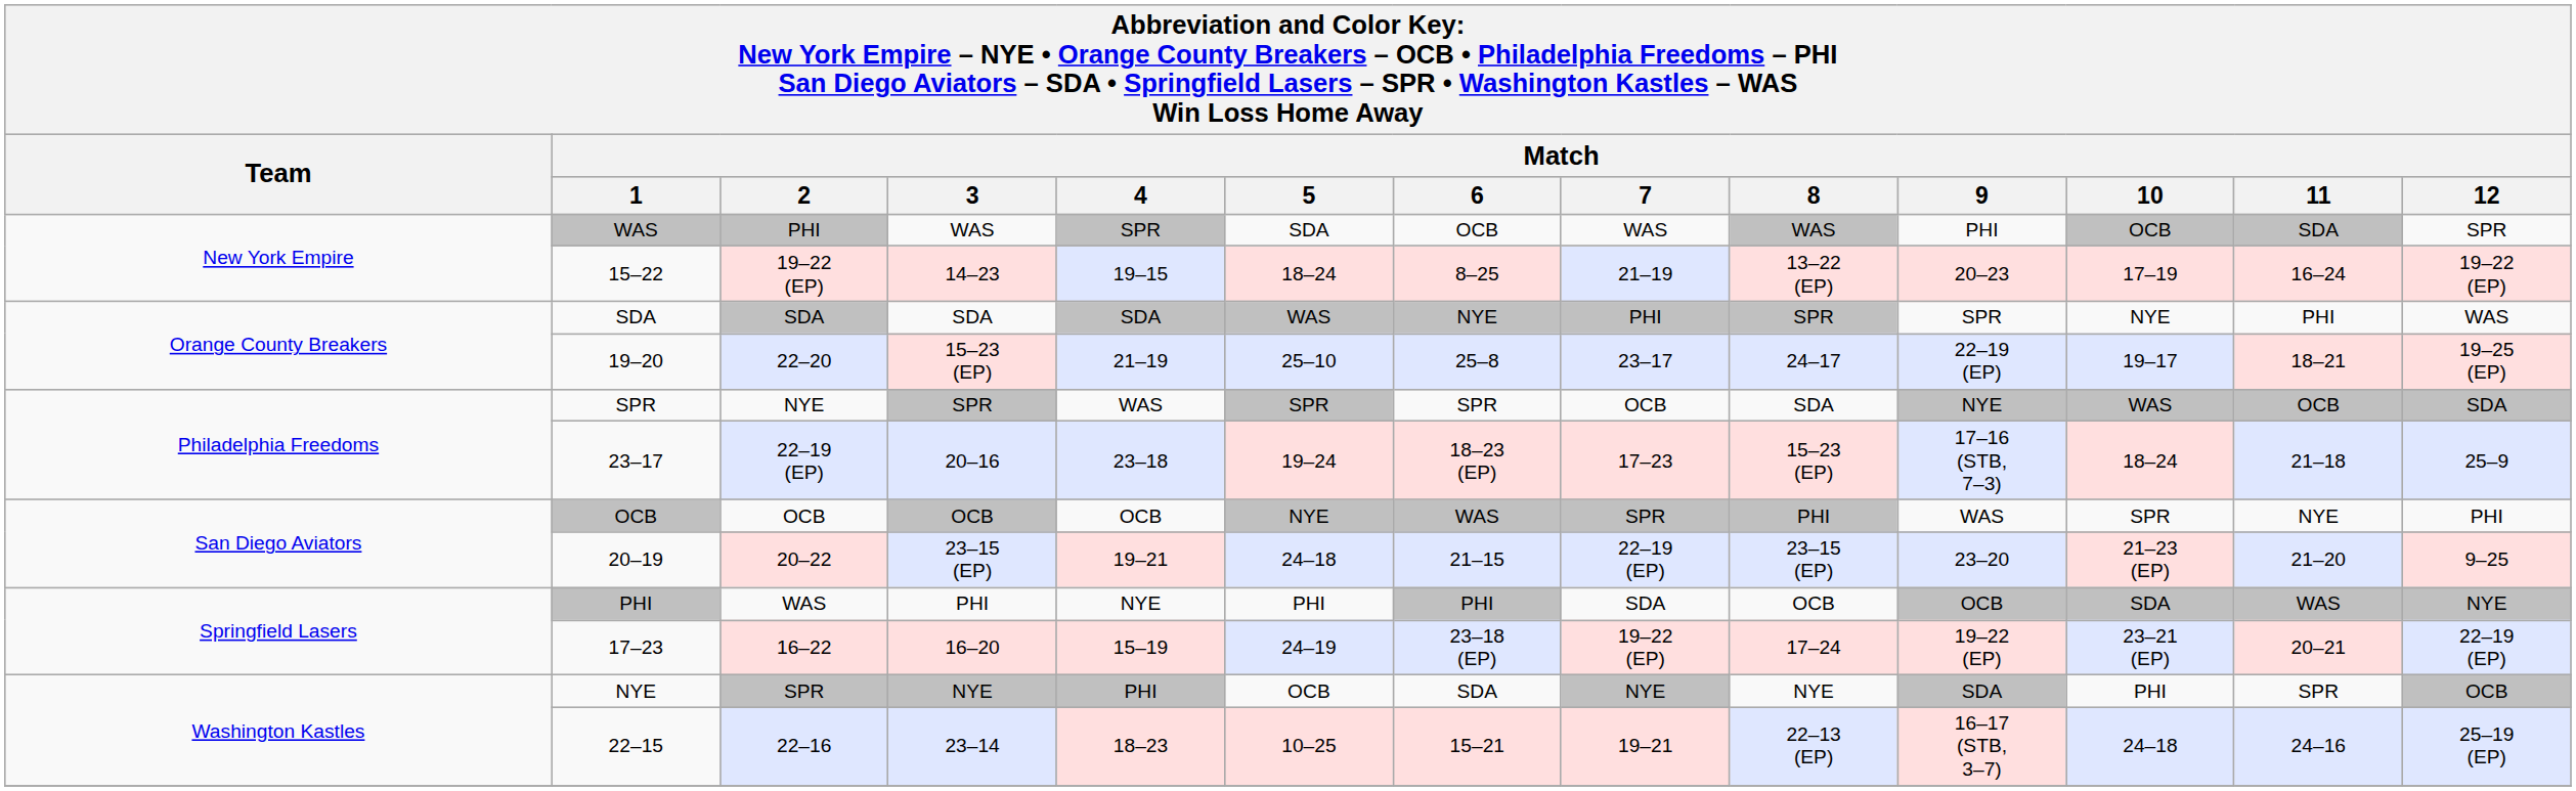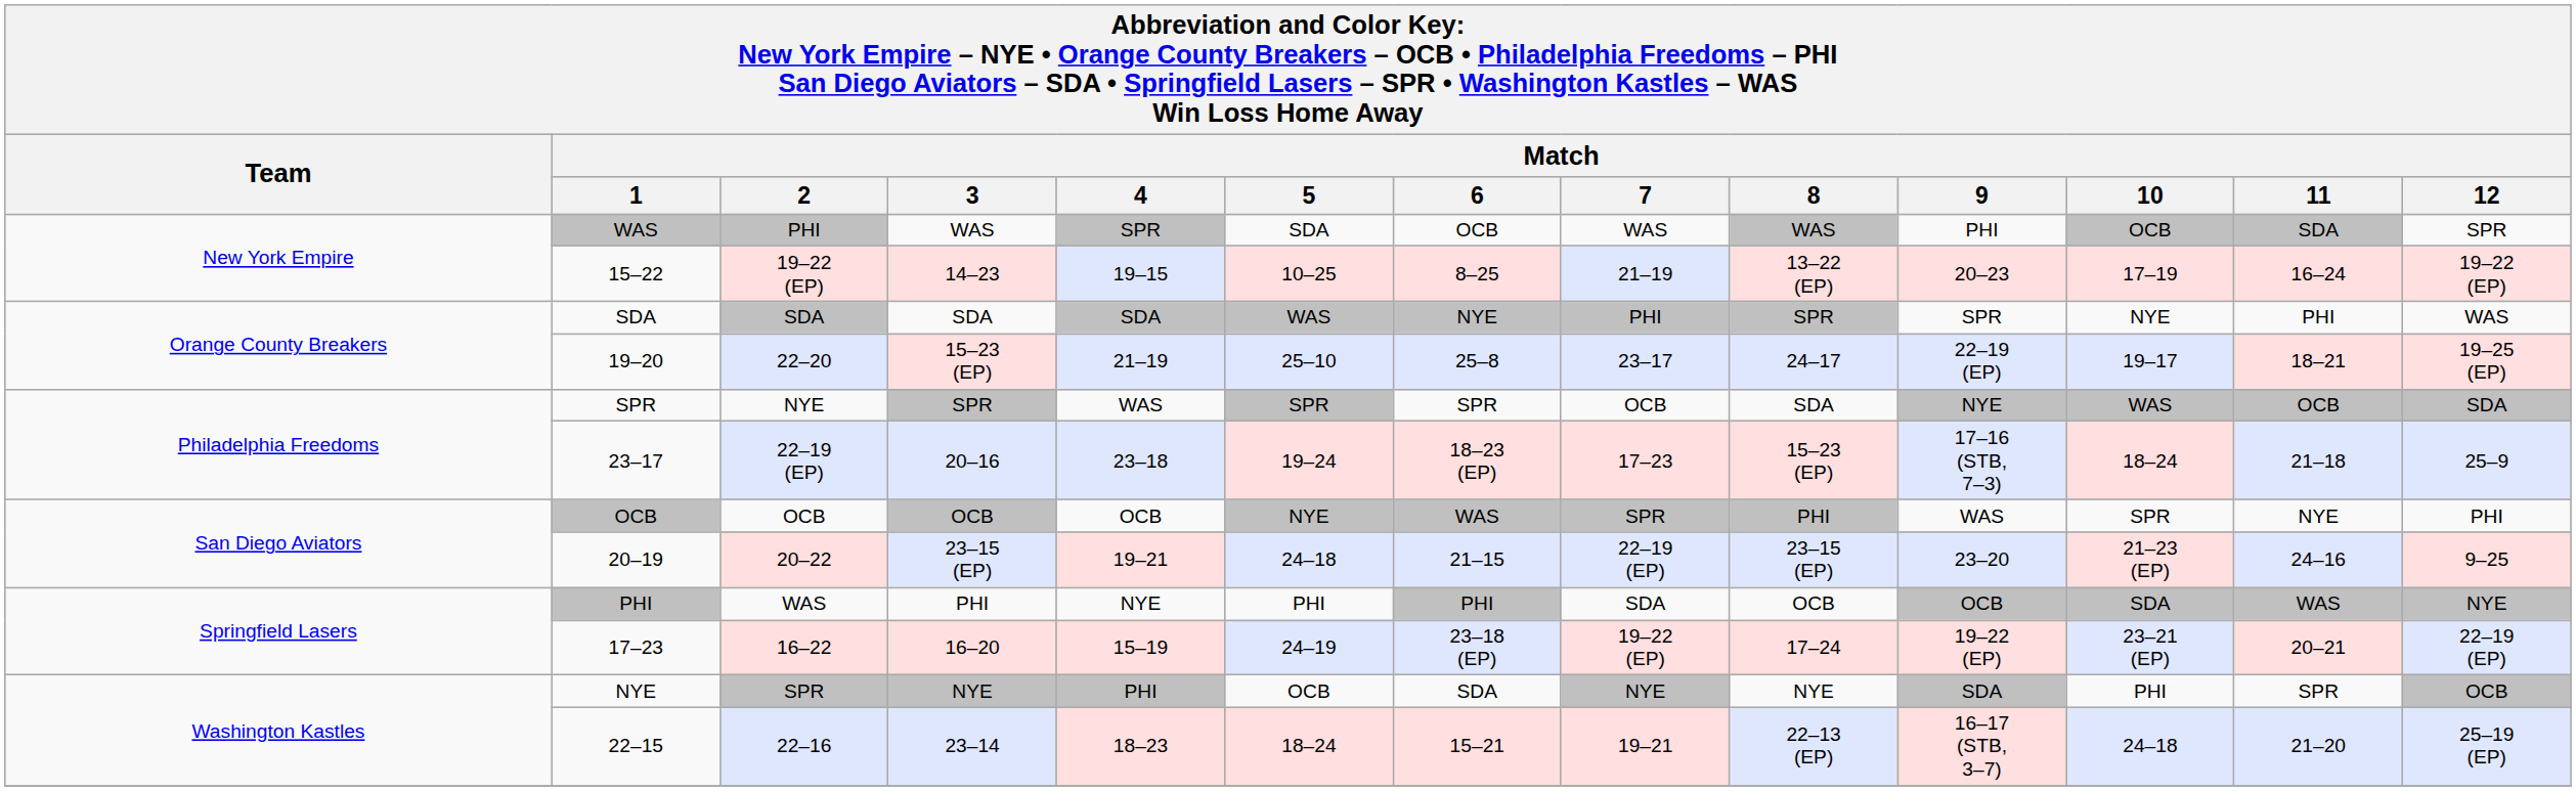15–22 | Match / 5: 18–24 -> 10–25
20–19 | Match / 11: 21–20 -> 24–16
22–15 | Match / 5: 10–25 -> 18–24
22–15 | Match / 11: 24–16 -> 21–20
